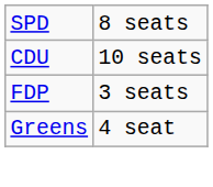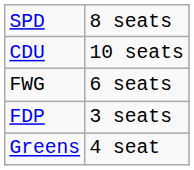+ row: FWG | 6 seats
